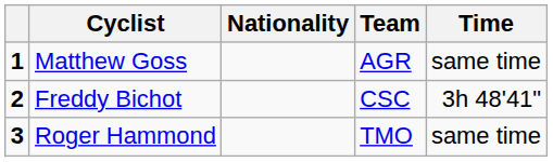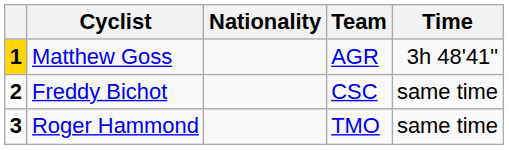Matthew Goss | column 1: no background -> gold background
Matthew Goss | Time: same time -> 3h 48'41"
Freddy Bichot | Time: 3h 48'41" -> same time
